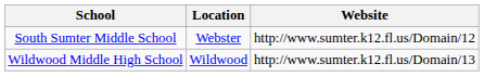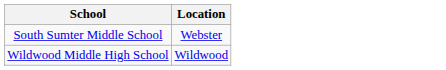- column: Website | http://www.sumter.k12.fl.us/Domain/12 | http://www.sumter.k12.fl.us/Domain/13
